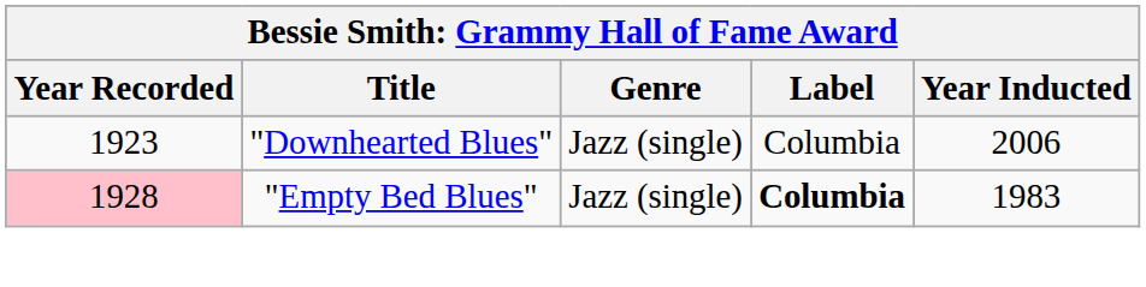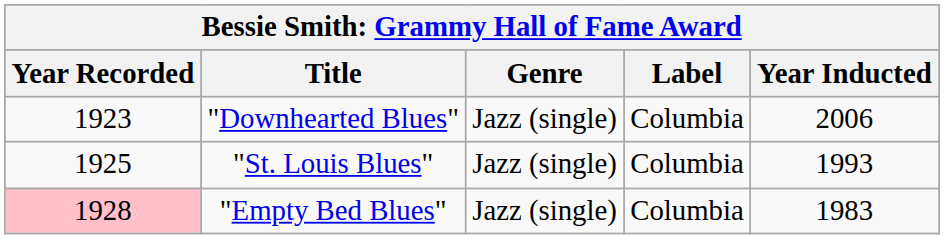+ row: 1925 | "St. Louis Blues" | Jazz (single) | Columbia | 1993
"Empty Bed Blues" | Label: bold -> normal
